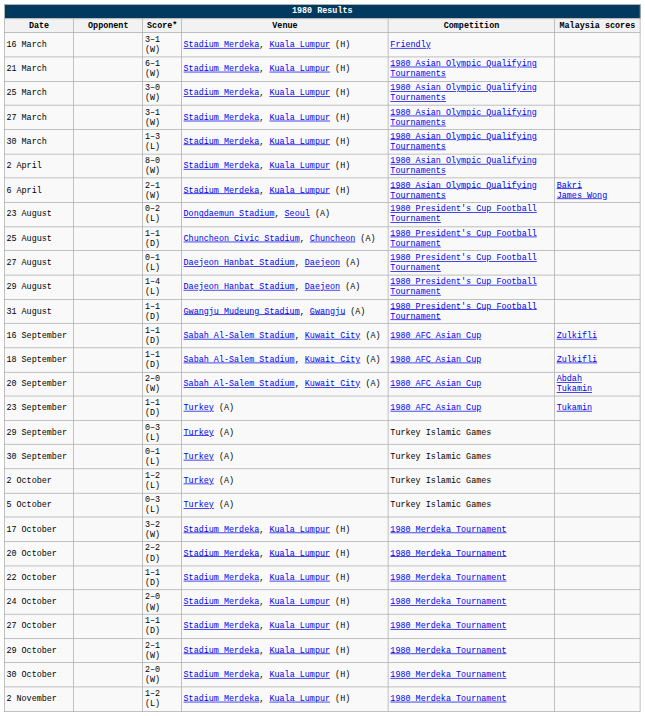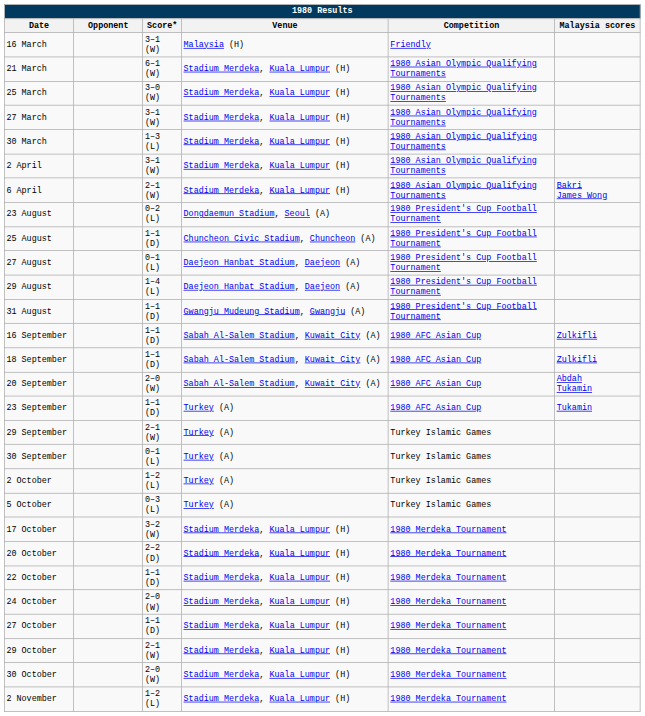16 March | Venue: Stadium Merdeka, Kuala Lumpur (H) -> Malaysia (H)
2 April | Score*: 8–0 (W) -> 3–1 (W)
29 September | Score*: 0–3 (L) -> 2–1 (W)
